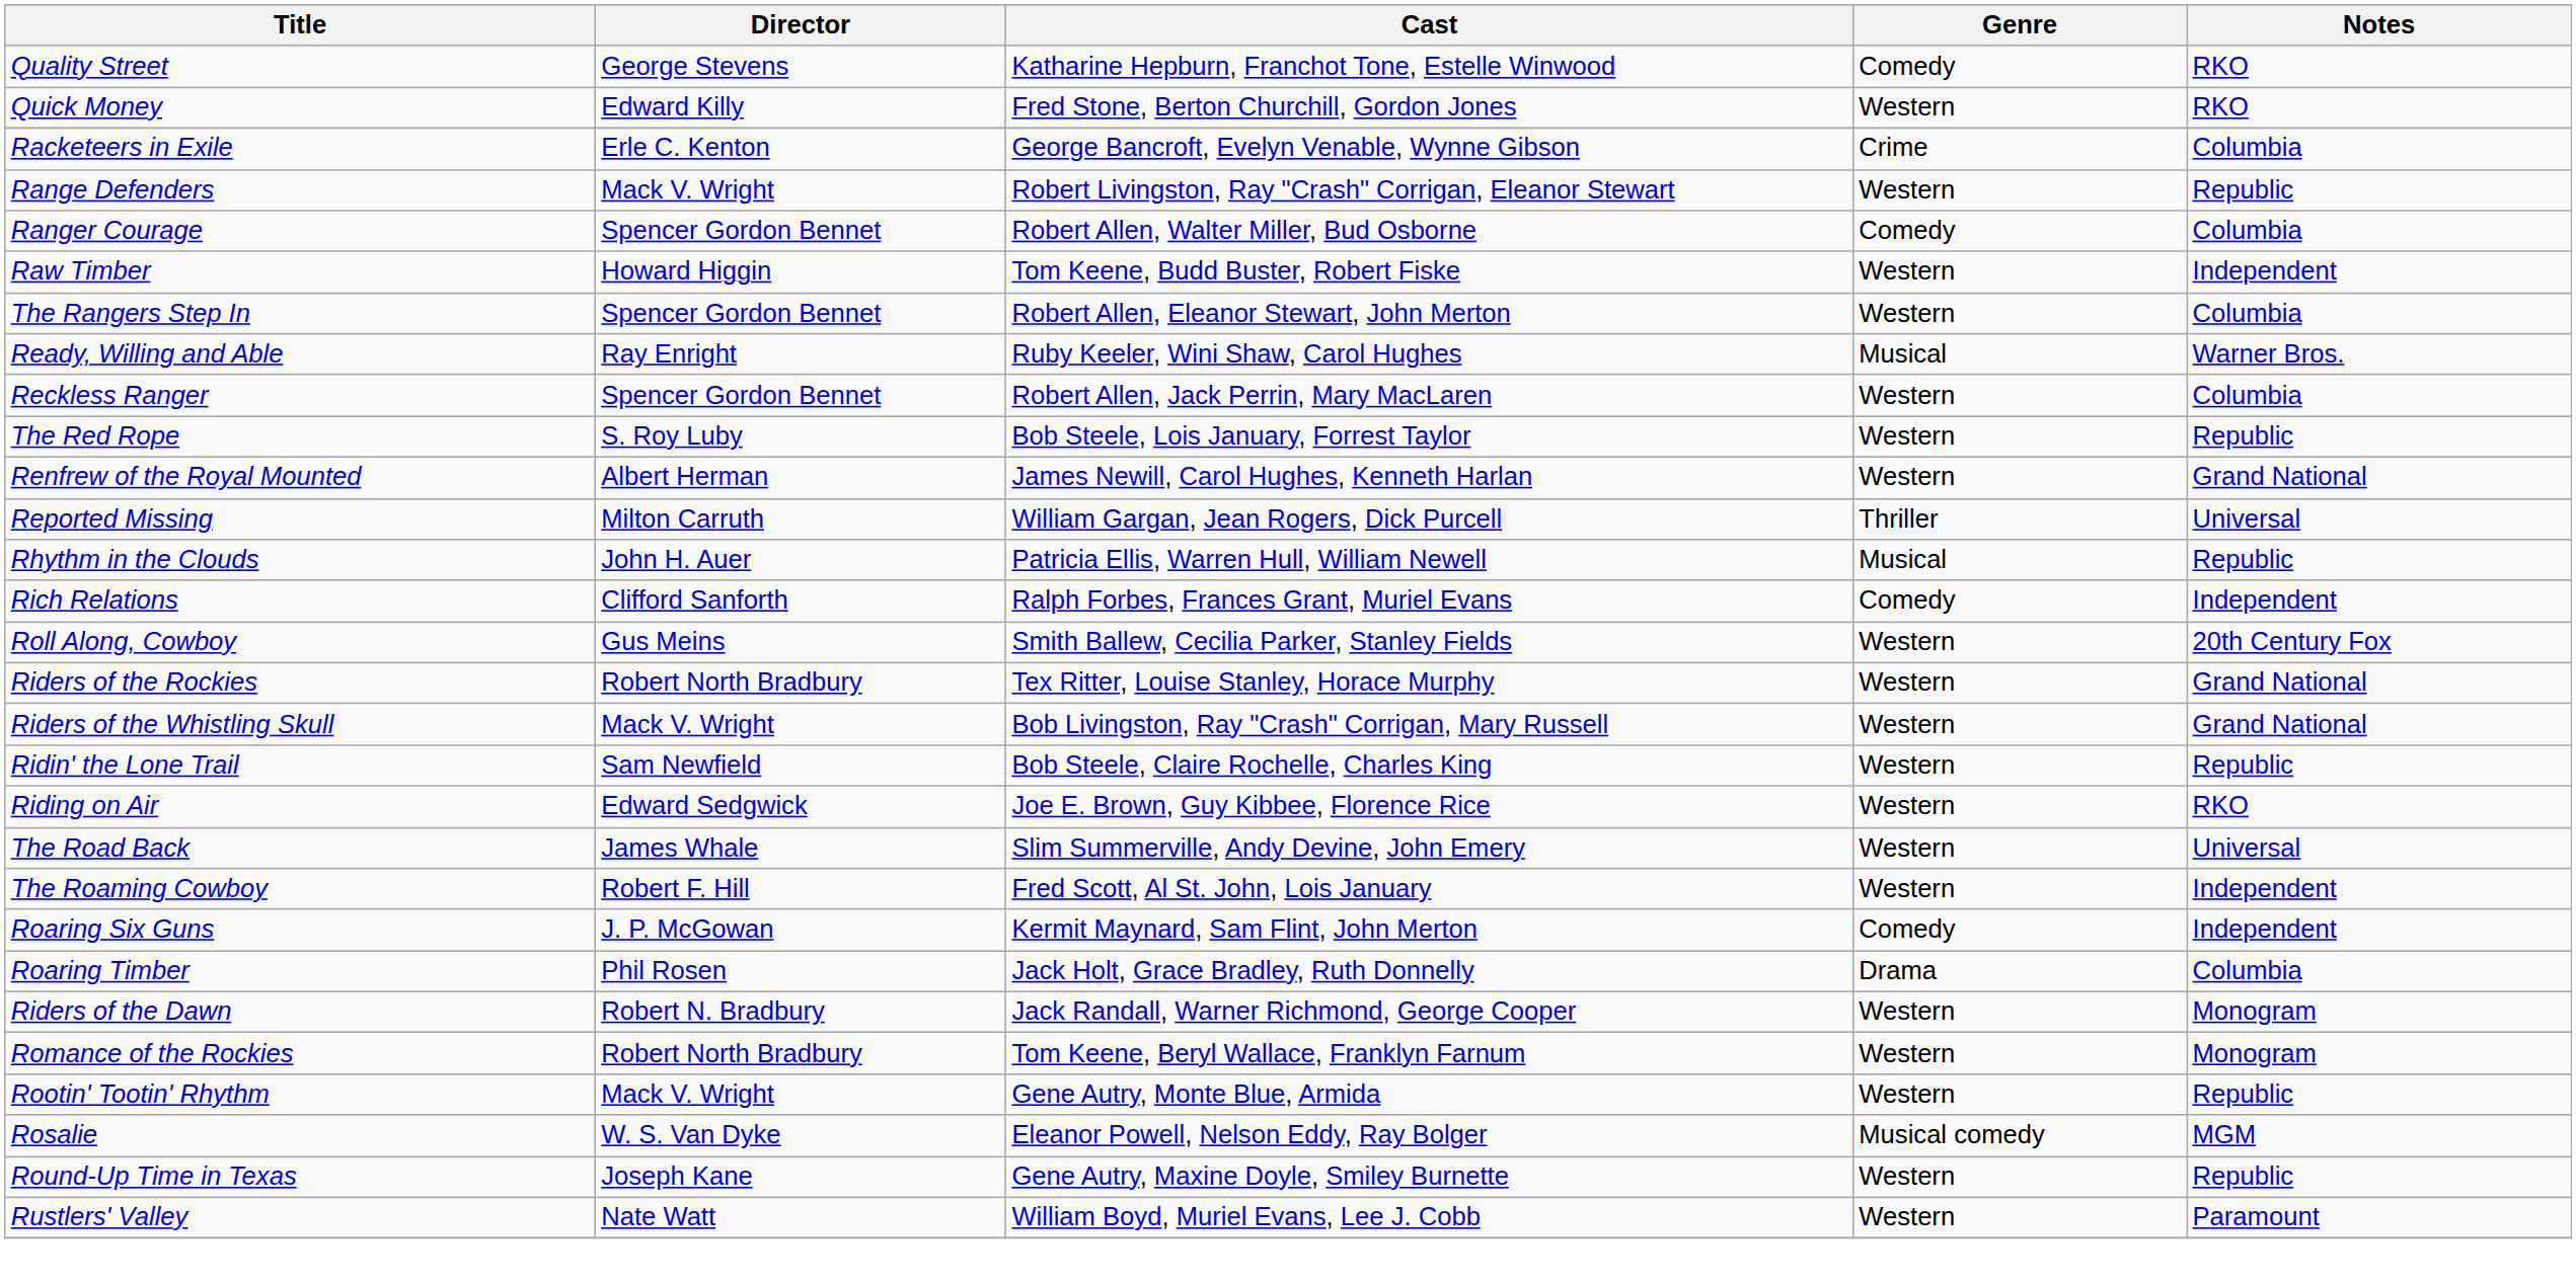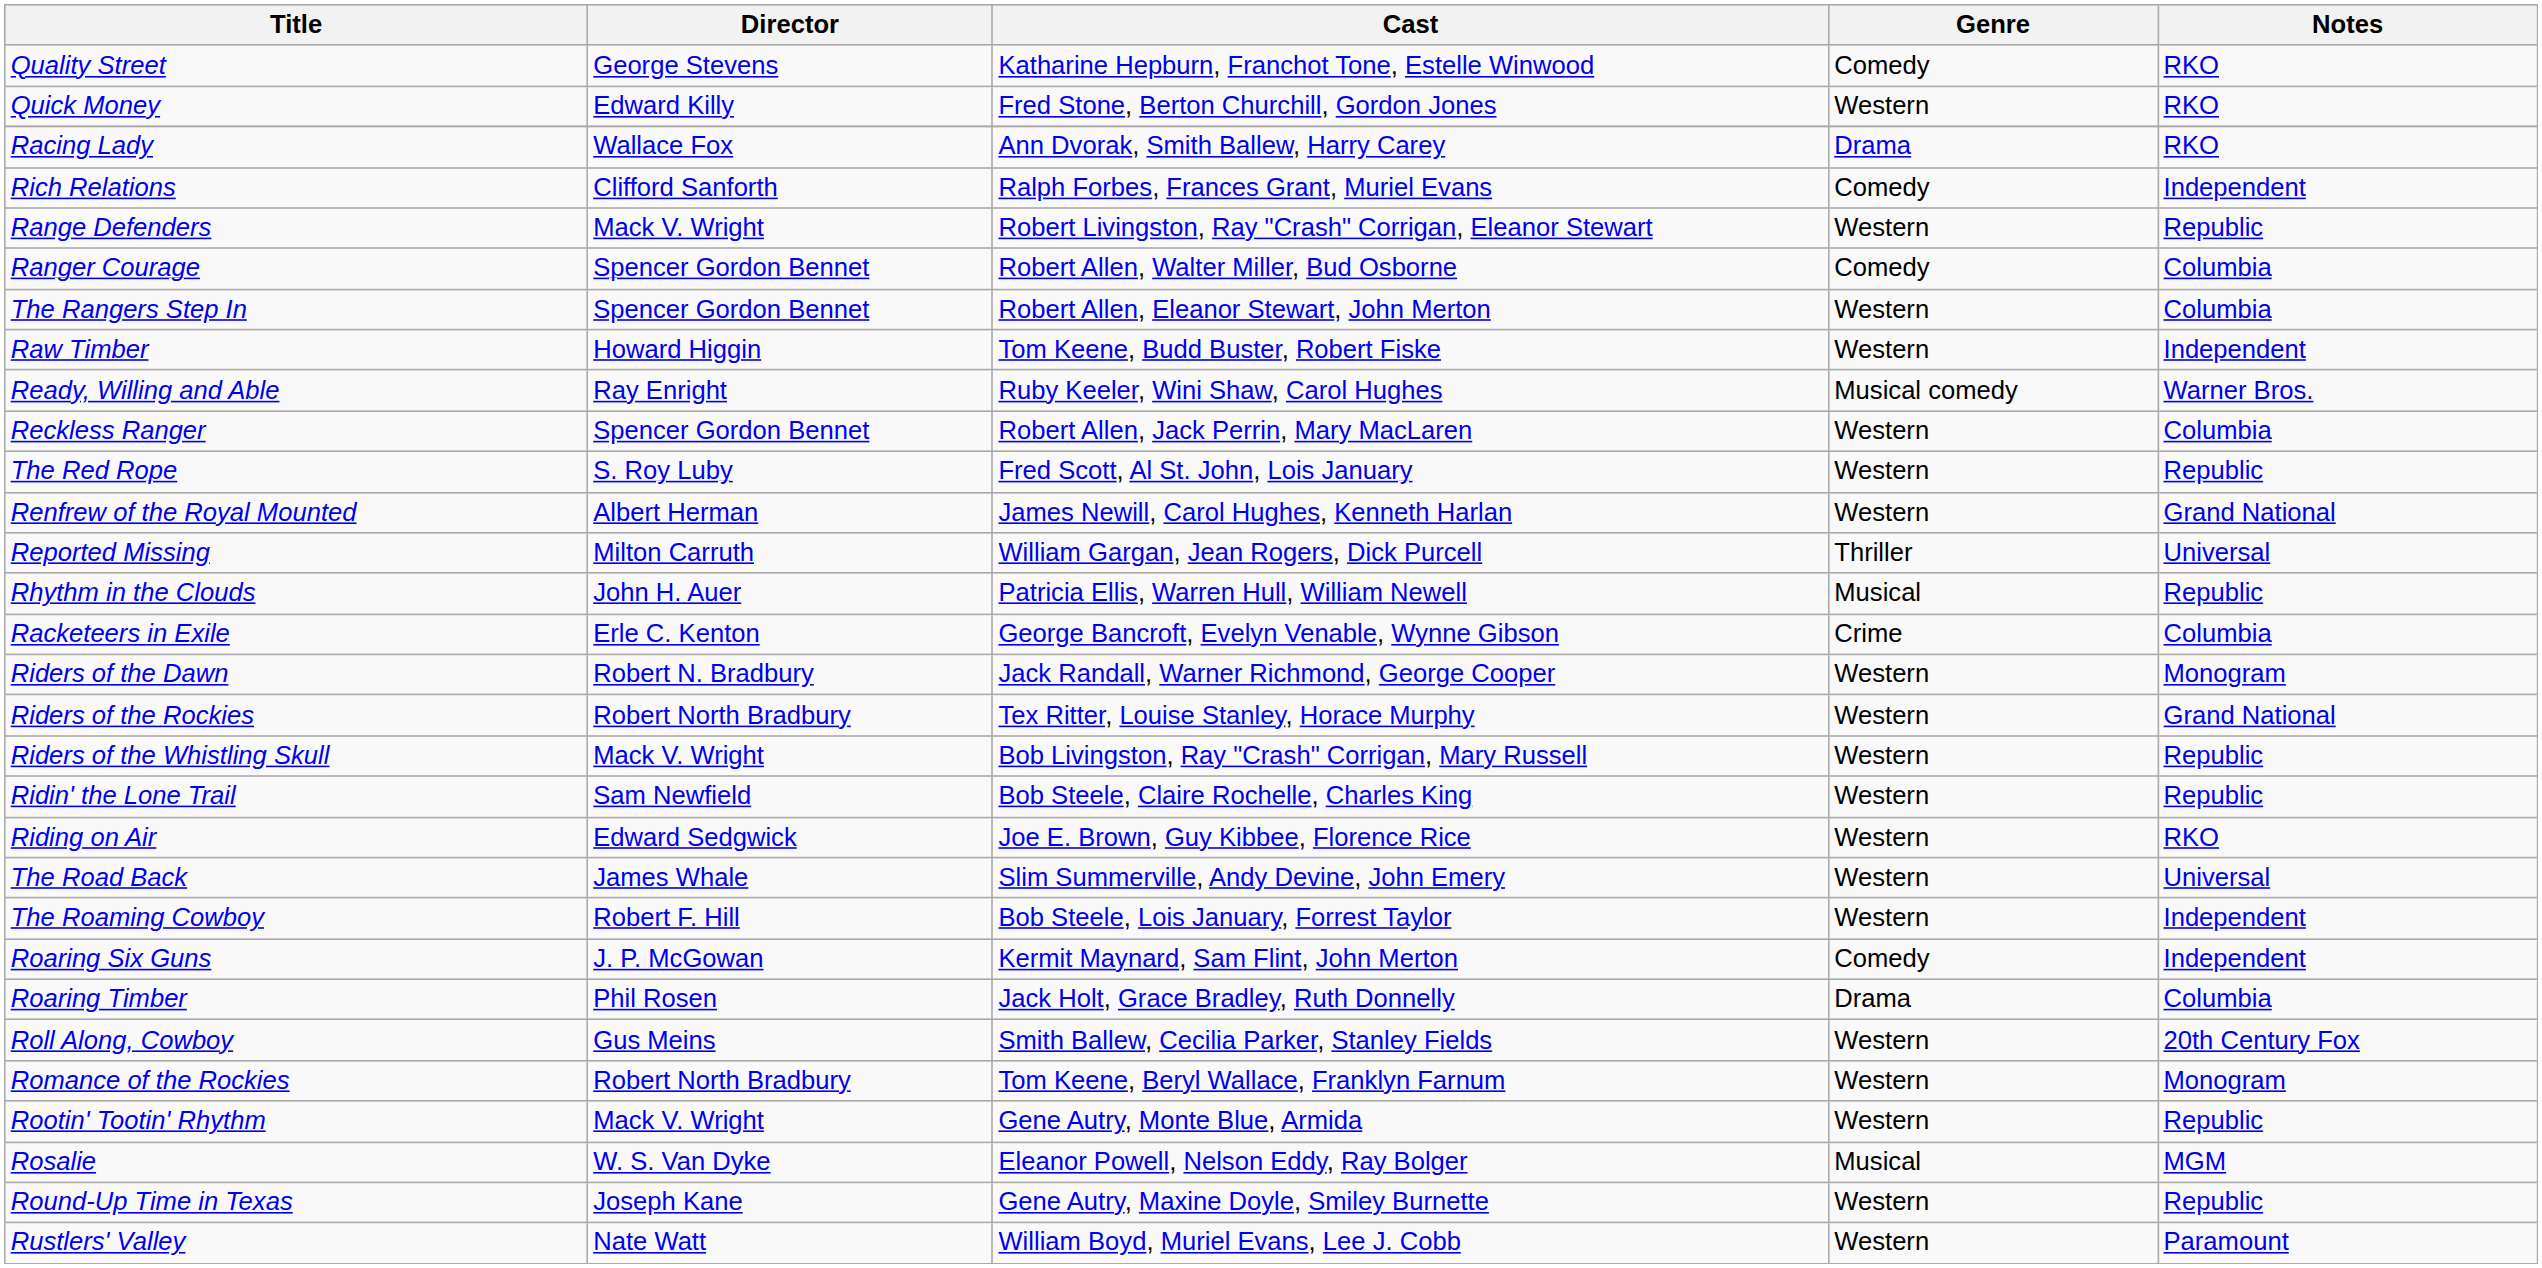+ row: Racing Lady | Wallace Fox | Ann Dvorak, Smith Ballew, Harry Carey | Drama | RKO
rows swapped: Racketeers in Exile <-> Rich Relations
rows swapped: The Rangers Step In <-> Raw Timber
Ready, Willing and Able | Genre: Musical -> Musical comedy
The Red Rope | Cast: Bob Steele, Lois January, Forrest Taylor -> Fred Scott, Al St. John, Lois January
rows swapped: Riders of the Dawn <-> Roll Along, Cowboy
Riders of the Whistling Skull | Notes: Grand National -> Republic
The Roaming Cowboy | Cast: Fred Scott, Al St. John, Lois January -> Bob Steele, Lois January, Forrest Taylor
Rosalie | Genre: Musical comedy -> Musical
